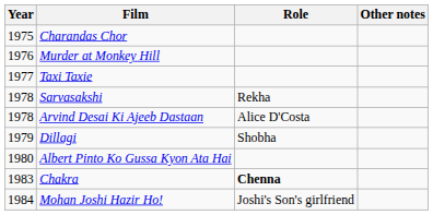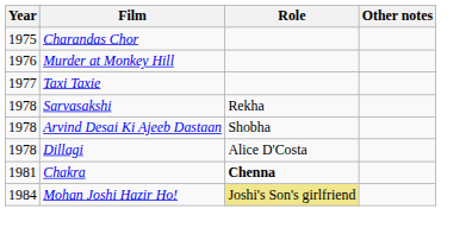Arvind Desai Ki Ajeeb Dastaan | Role: Alice D'Costa -> Shobha
Dillagi | Year: 1979 -> 1978
Dillagi | Role: Shobha -> Alice D'Costa
- row: 1980 | Albert Pinto Ko Gussa Kyon Ata Hai
Chakra | Year: 1983 -> 1981
Mohan Joshi Hazir Ho! | Role: no background -> khaki background
